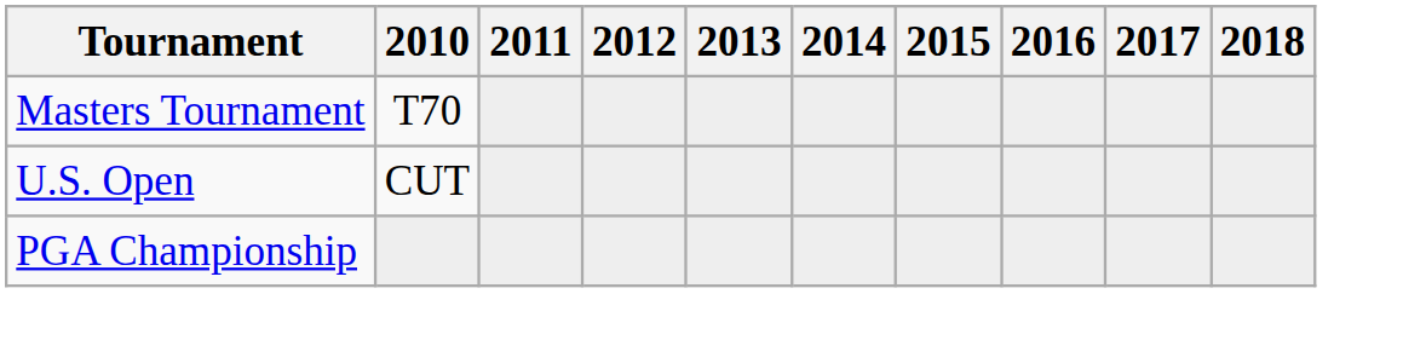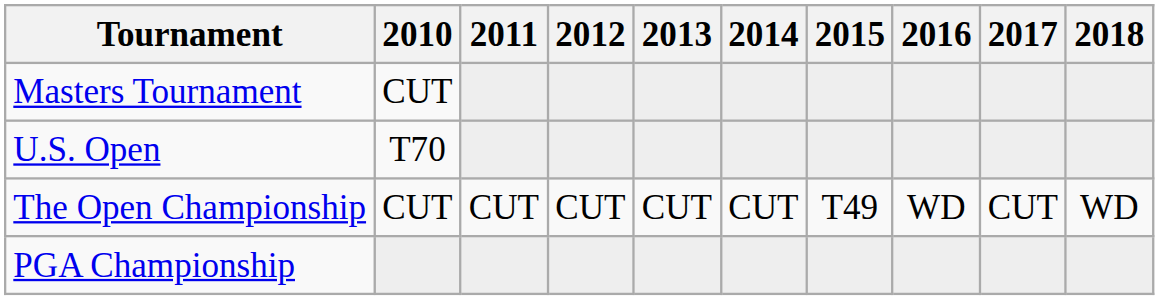Masters Tournament | 2010: T70 -> CUT
U.S. Open | 2010: CUT -> T70
+ row: The Open Championship | CUT | CUT | CUT | CUT | CUT | T49 | WD | CUT | WD
